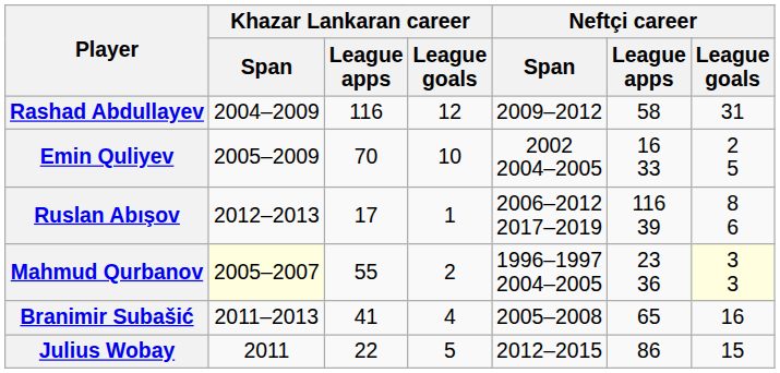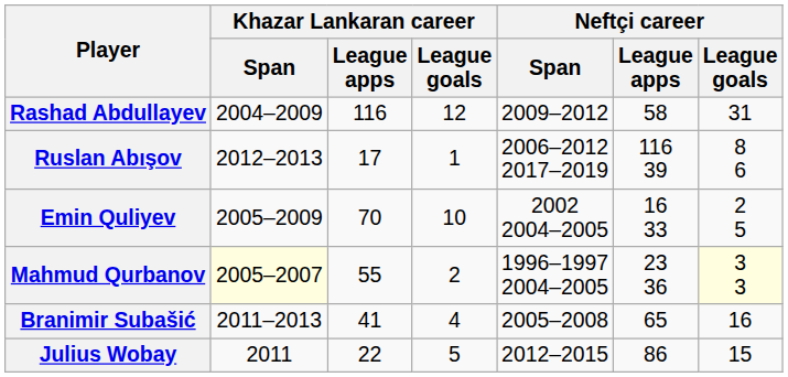rows swapped: Ruslan Abışov <-> Emin Quliyev
